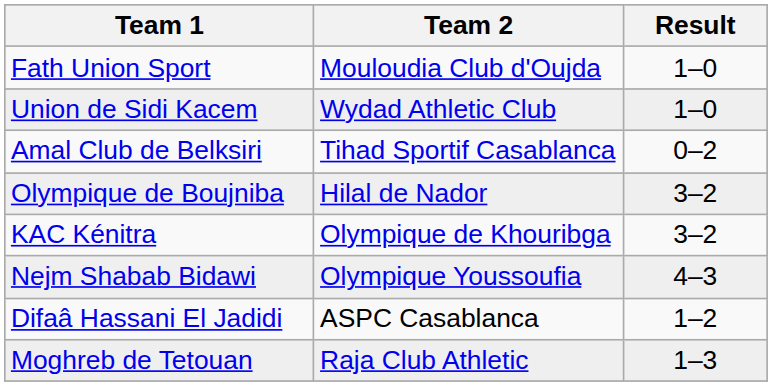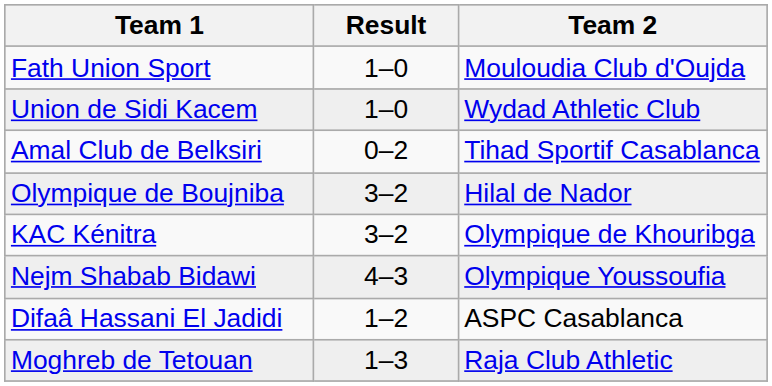columns swapped: Team 2 <-> Result
